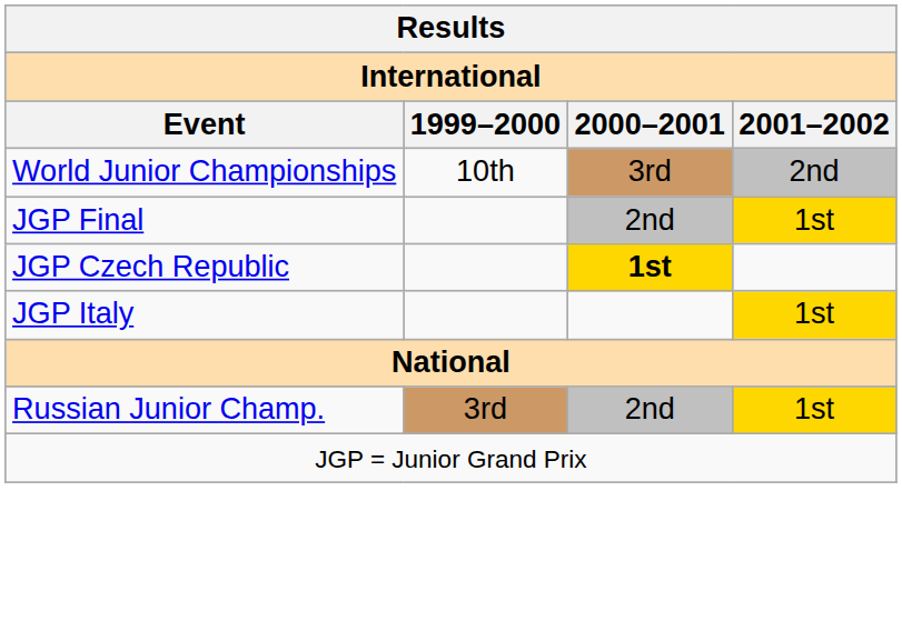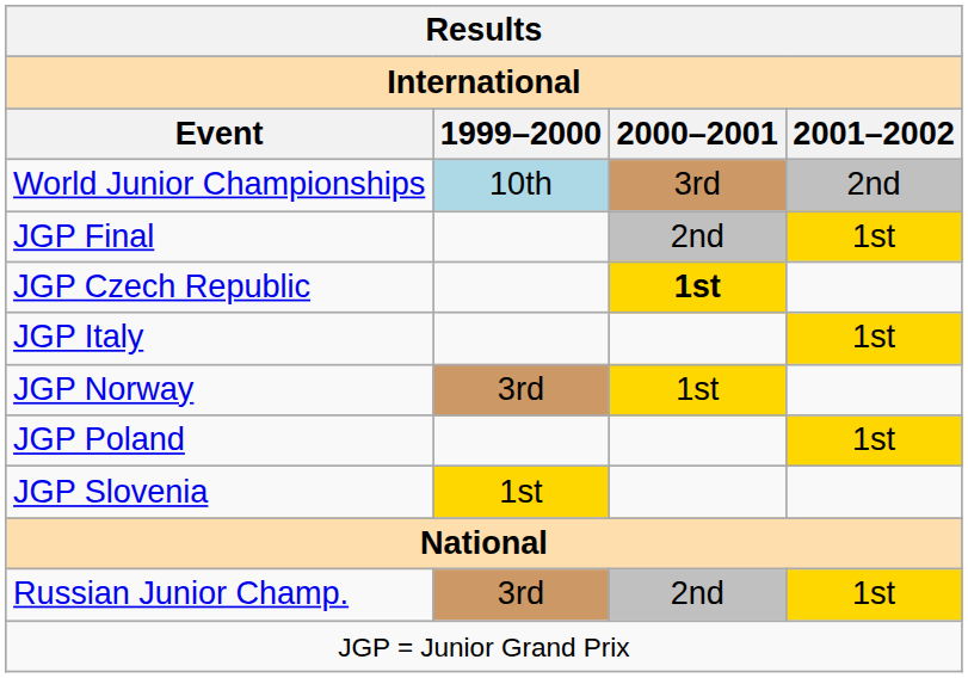World Junior Championships | 1999–2000: no background -> lightblue background
+ row: JGP Norway | 3rd | 1st
+ row: JGP Poland | 1st
+ row: JGP Slovenia | 1st
